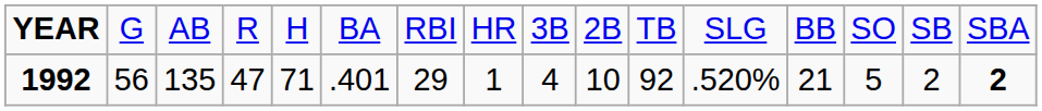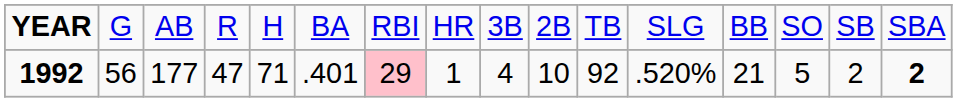1992 | column 3: 135 -> 177
1992 | column 7: no background -> pink background
